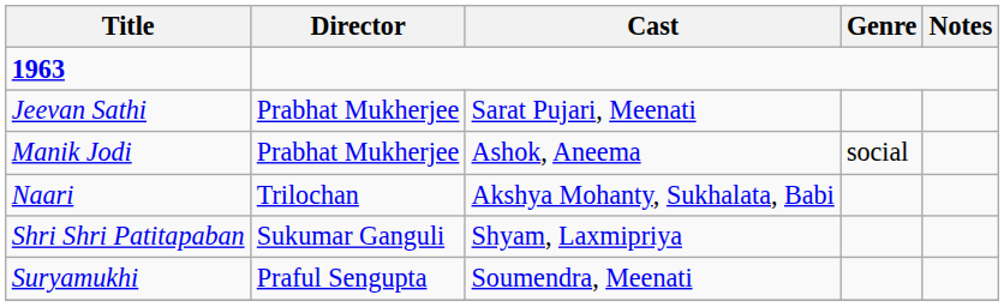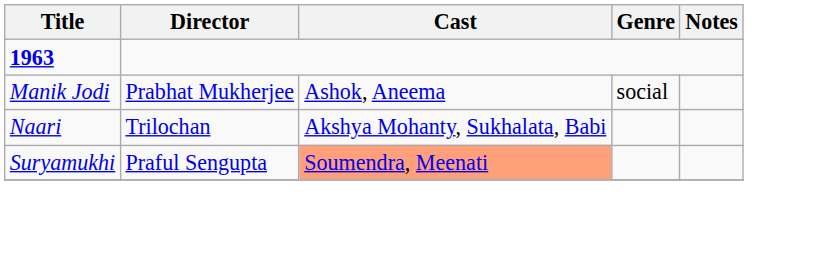- row: Jeevan Sathi | Prabhat Mukherjee | Sarat Pujari, Meenati
- row: Shri Shri Patitapaban | Sukumar Ganguli | Shyam, Laxmipriya
Suryamukhi | Cast: no background -> lightsalmon background
